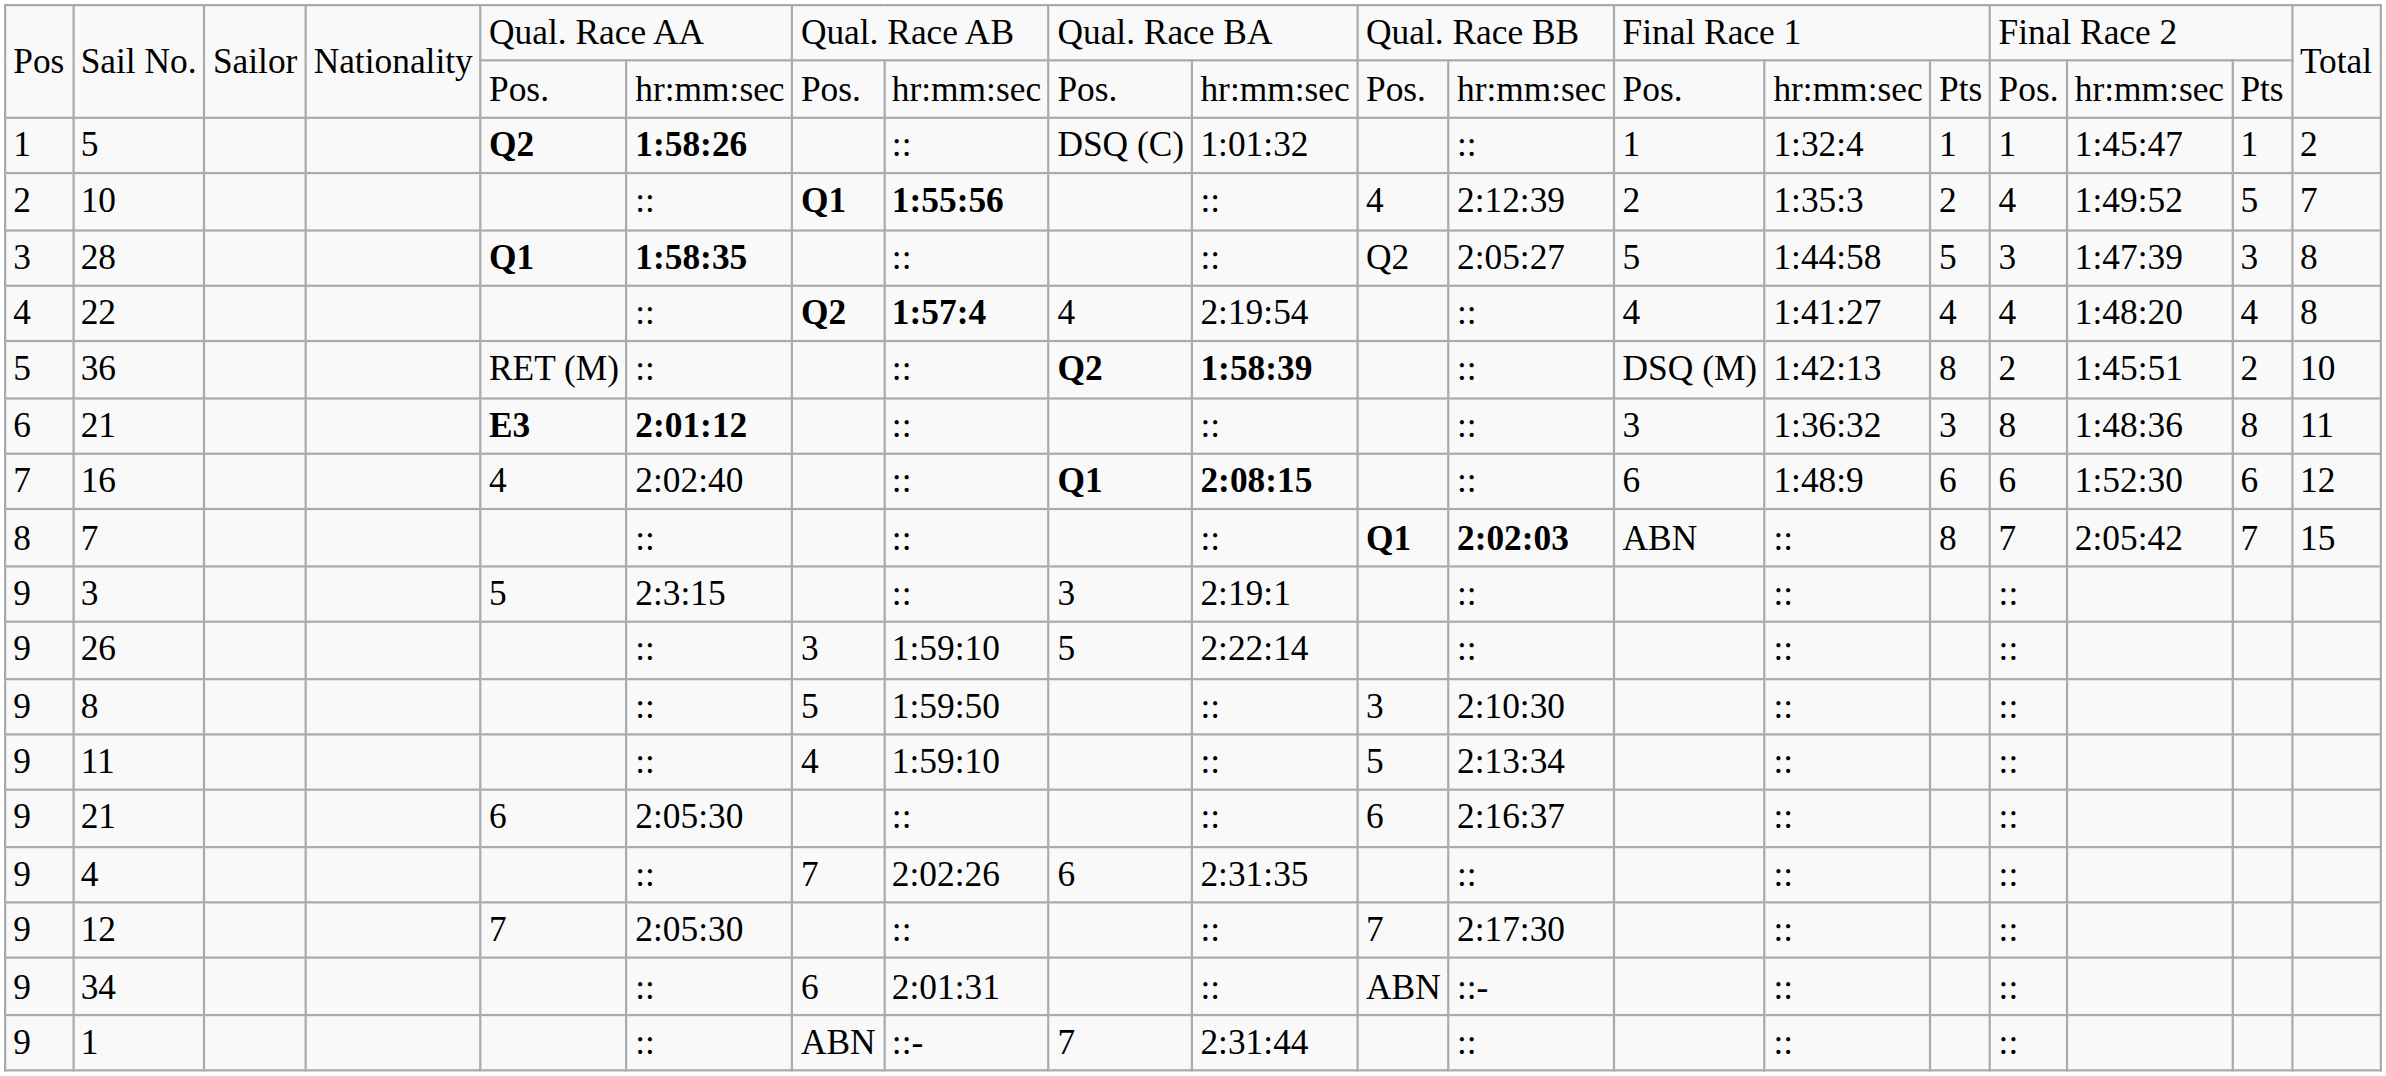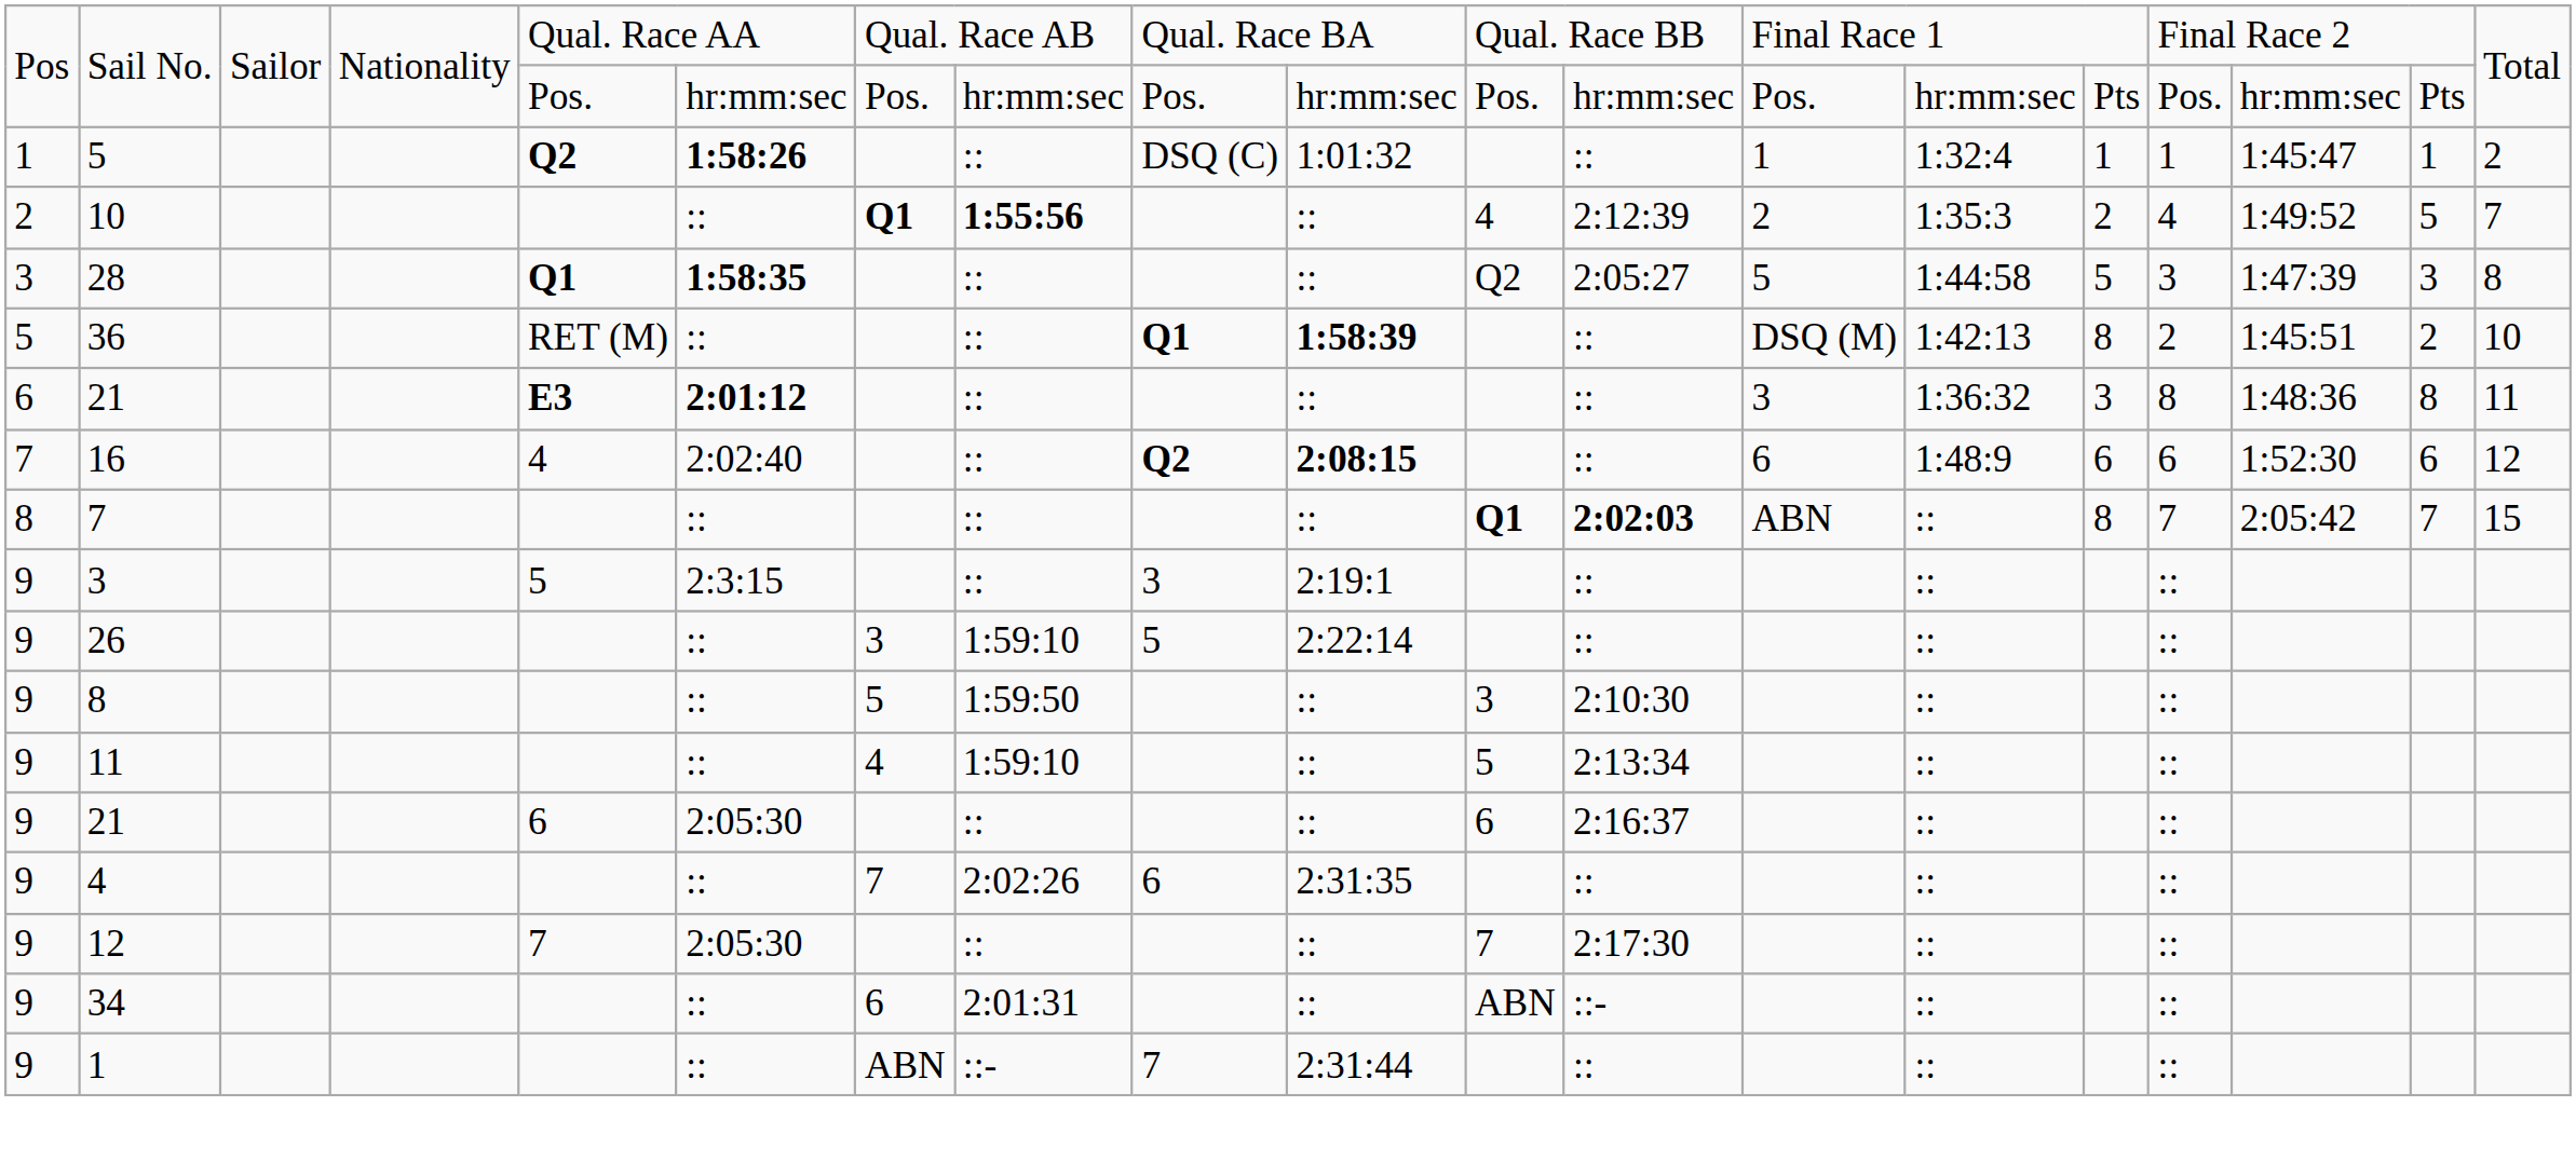- row: 4 | 22 | :: | Q2 | 1:57:4 | 4 | 2:19:54 | :: | 4 | 1:41:27 | 4 | 4 | 1:48:20 | 4 | 8
36 | column 9: Q2 -> Q1
16 | column 9: Q1 -> Q2
